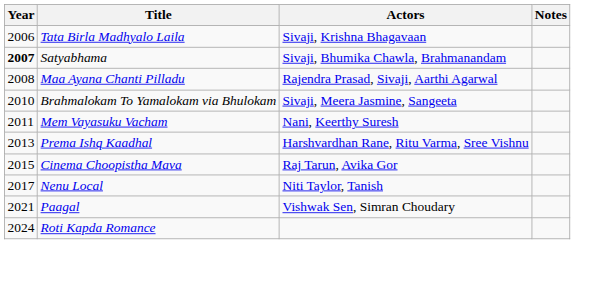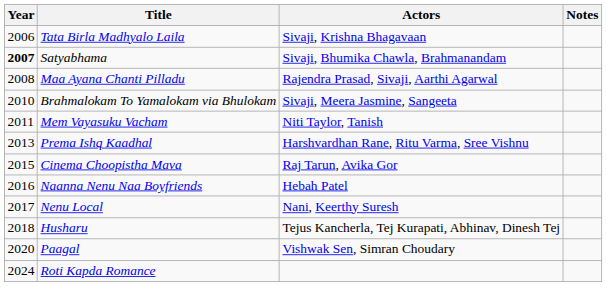Mem Vayasuku Vacham | Actors: Nani, Keerthy Suresh -> Niti Taylor, Tanish
+ row: 2016 | Naanna Nenu Naa Boyfriends | Hebah Patel
Nenu Local | Actors: Niti Taylor, Tanish -> Nani, Keerthy Suresh
+ row: 2018 | Husharu | Tejus Kancherla, Tej Kurapati, Abhinav, Dinesh Tej
Paagal | Year: 2021 -> 2020
